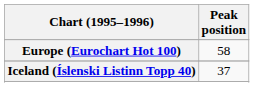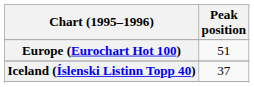Europe (Eurochart Hot 100) | Peak position: 58 -> 51
